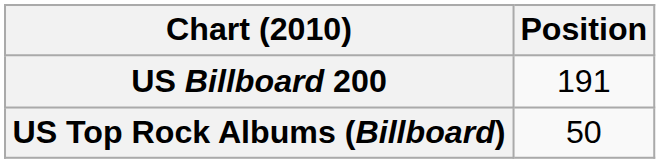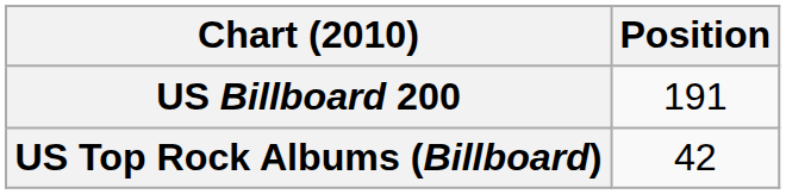US Top Rock Albums (Billboard) | Position: 50 -> 42
